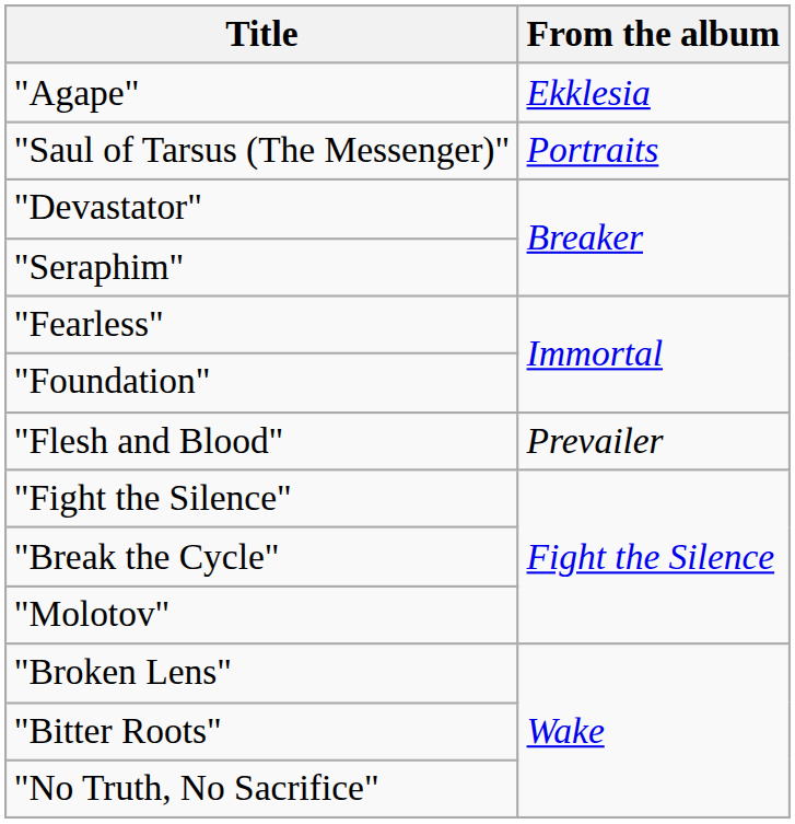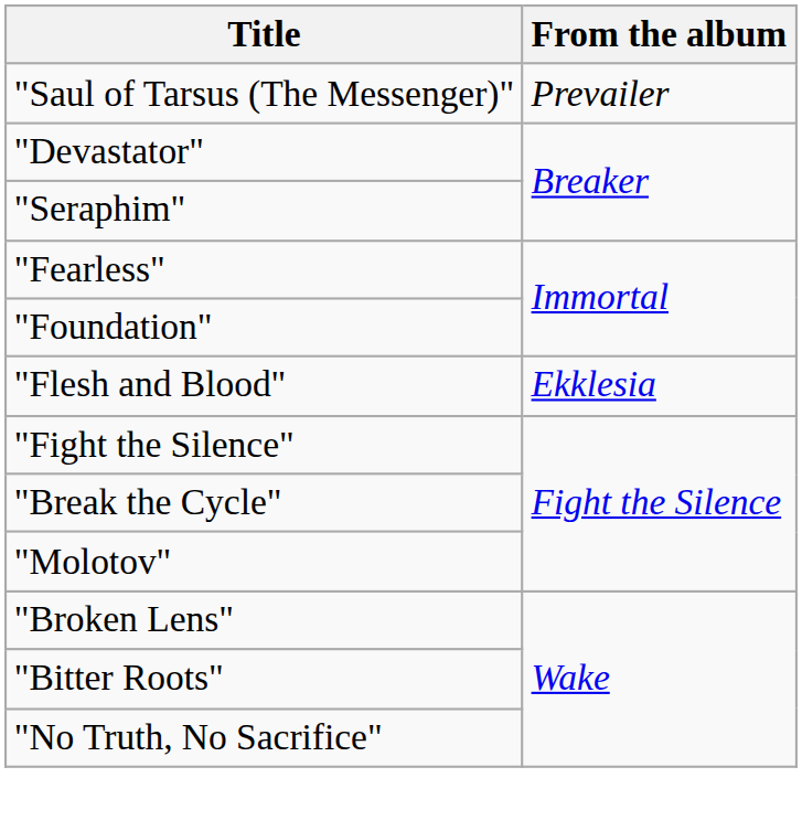- row: "Agape" | Ekklesia
"Saul of Tarsus (The Messenger)" | From the album: Portraits -> Prevailer
"Flesh and Blood" | From the album: Prevailer -> Ekklesia
